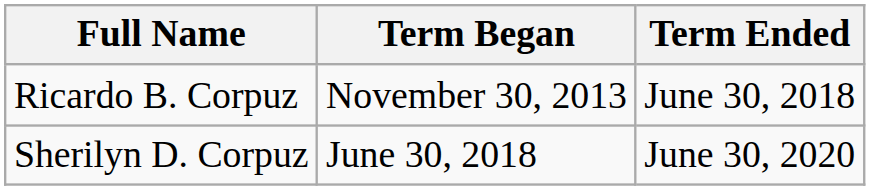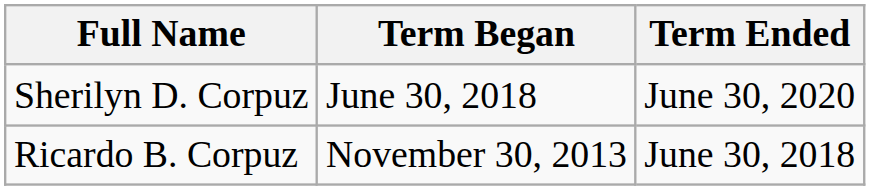rows swapped: Sherilyn D. Corpuz <-> Ricardo B. Corpuz
